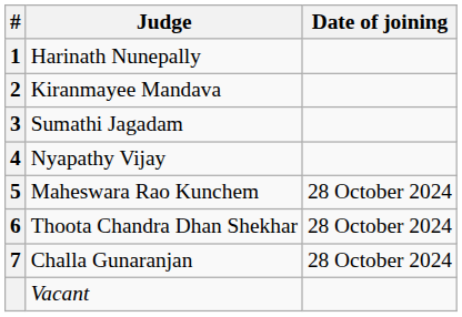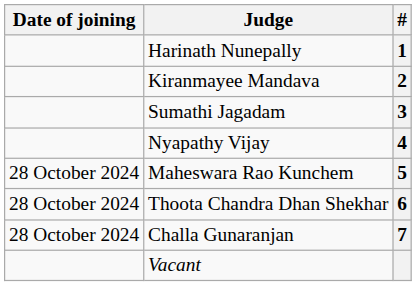columns swapped: # <-> Date of joining
